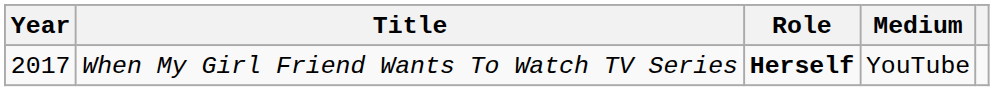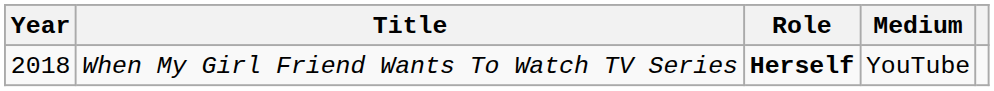When My Girl Friend Wants To Watch TV Series | Year: 2017 -> 2018
